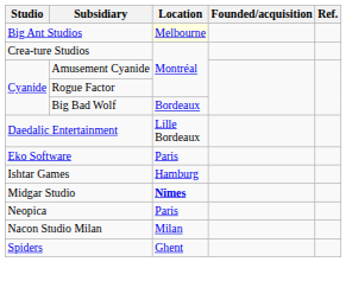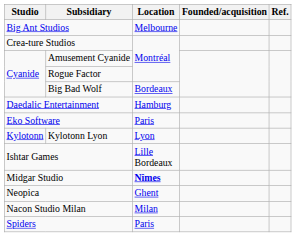Big Ant Studios | Location: lightyellow background -> no background
Daedalic Entertainment | Location: Lille Bordeaux -> Hamburg
+ row: Kylotonn | Kylotonn Lyon | Lyon
Ishtar Games | Location: Hamburg -> Lille Bordeaux
Neopica | Location: Paris -> Ghent
Spiders | Location: Ghent -> Paris
